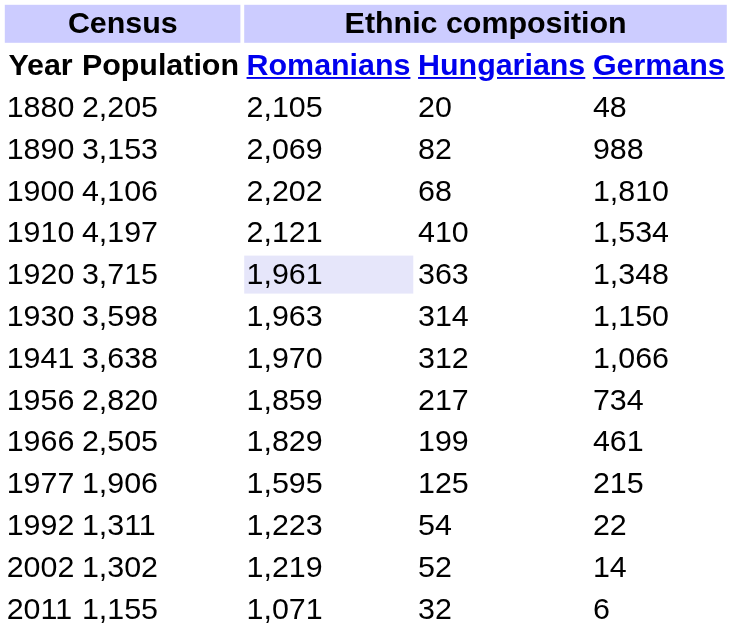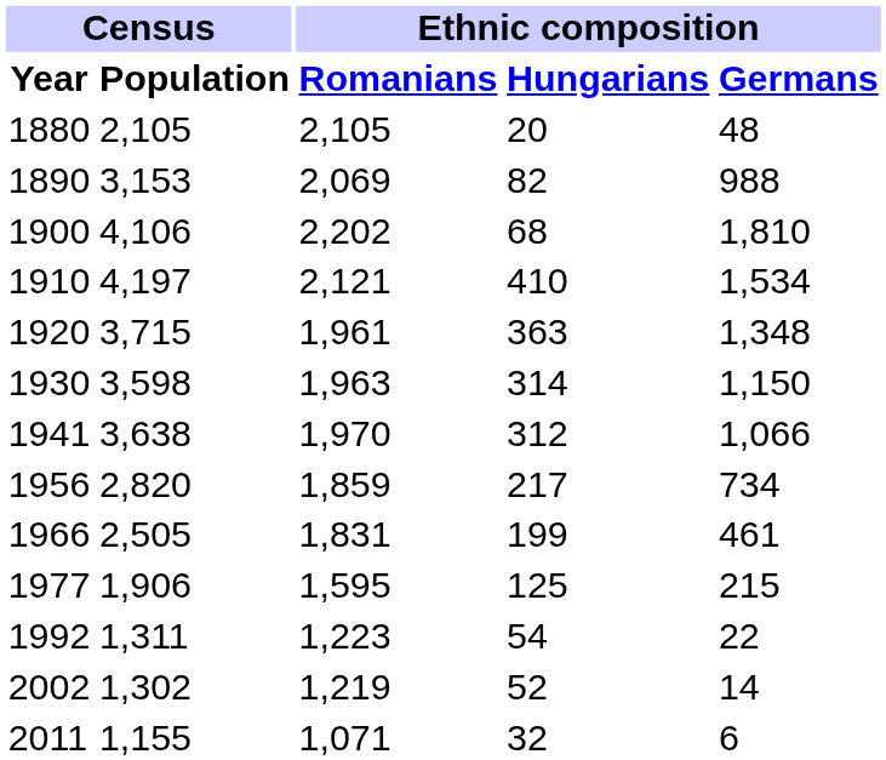1880 | Census / Population: 2,205 -> 2,105
1920 | Ethnic composition / Romanians: lavender background -> no background
1966 | Ethnic composition / Romanians: 1,829 -> 1,831
